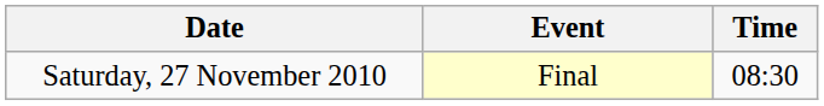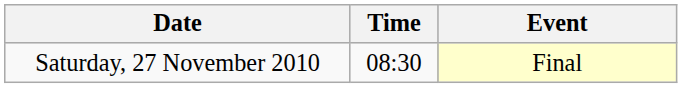columns swapped: Time <-> Event
